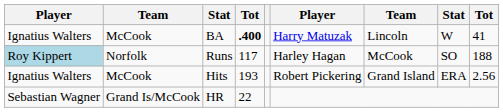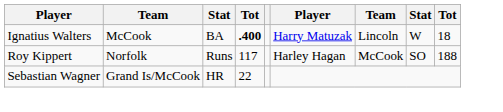BA | column 9: 41 -> 18
Runs | column 1: lightblue background -> no background
- row: Ignatius Walters | McCook | Hits | 193 | Robert Pickering | Grand Island | ERA | 2.56
